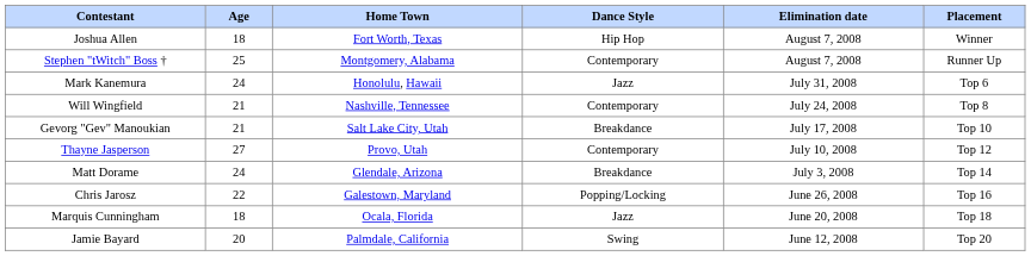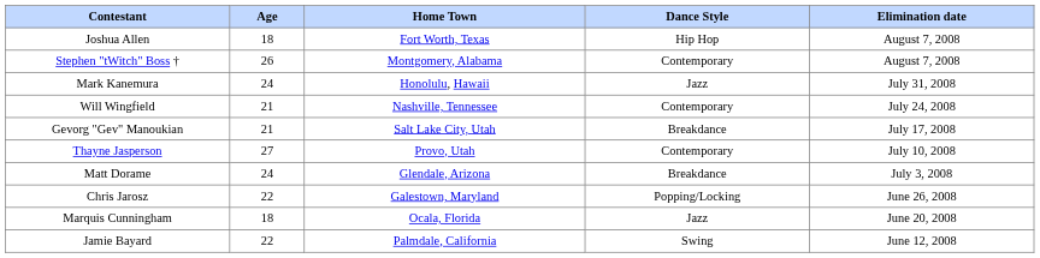- column: Placement | Winner | Runner Up | Top 6 | Top 8 | Top 10 | Top 12 | Top 14 | Top 16 | Top 18 | Top 20
Stephen "tWitch" Boss † | Age: 25 -> 26
Jamie Bayard | Age: 20 -> 22
